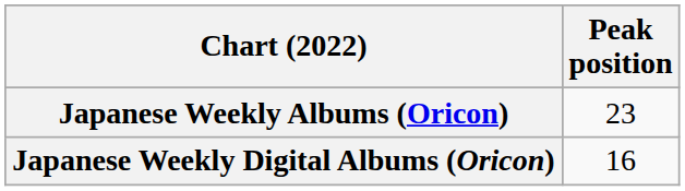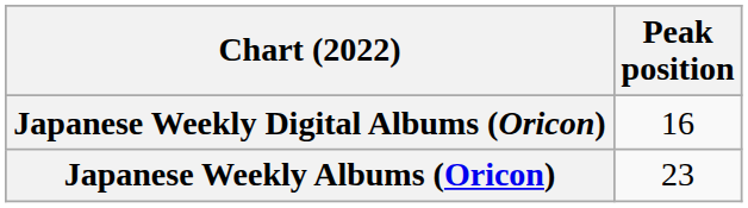rows swapped: Japanese Weekly Albums (Oricon) <-> Japanese Weekly Digital Albums (Oricon)
